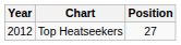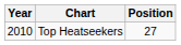Top Heatseekers | Year: 2012 -> 2010
